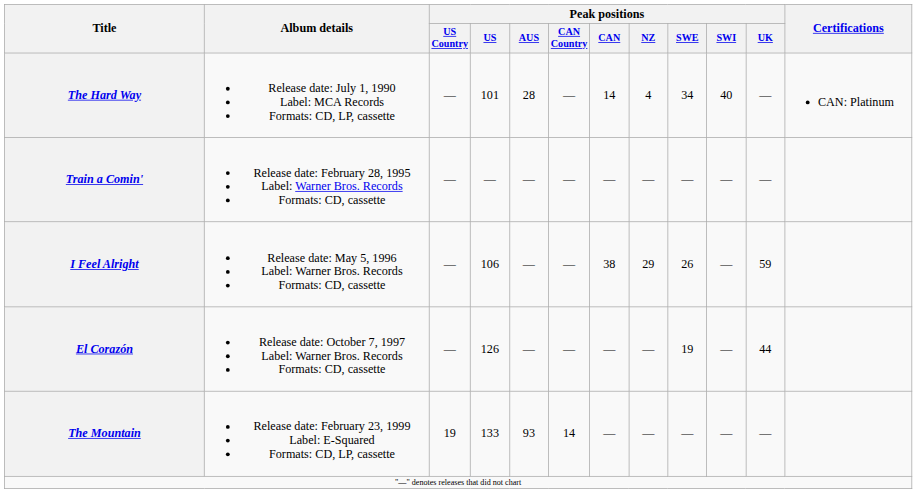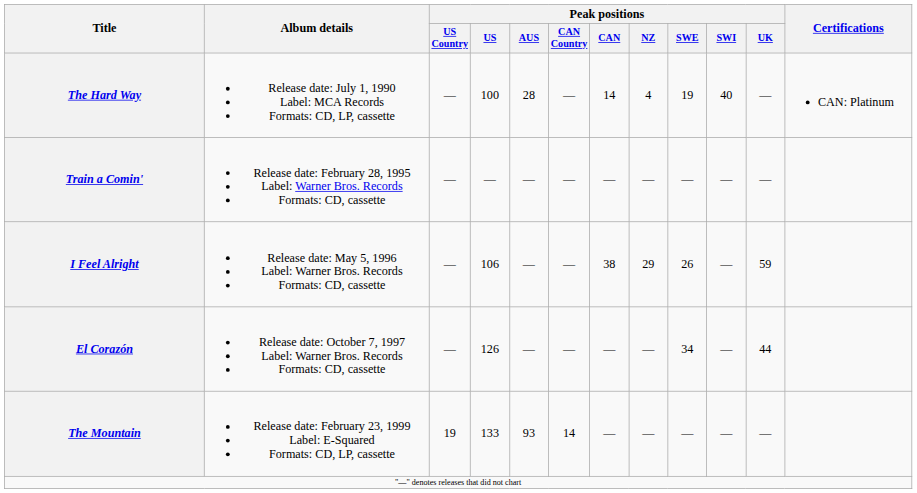The Hard Way | Peak positions / US: 101 -> 100
The Hard Way | Peak positions / SWE: 34 -> 19
El Corazón | Peak positions / SWE: 19 -> 34
